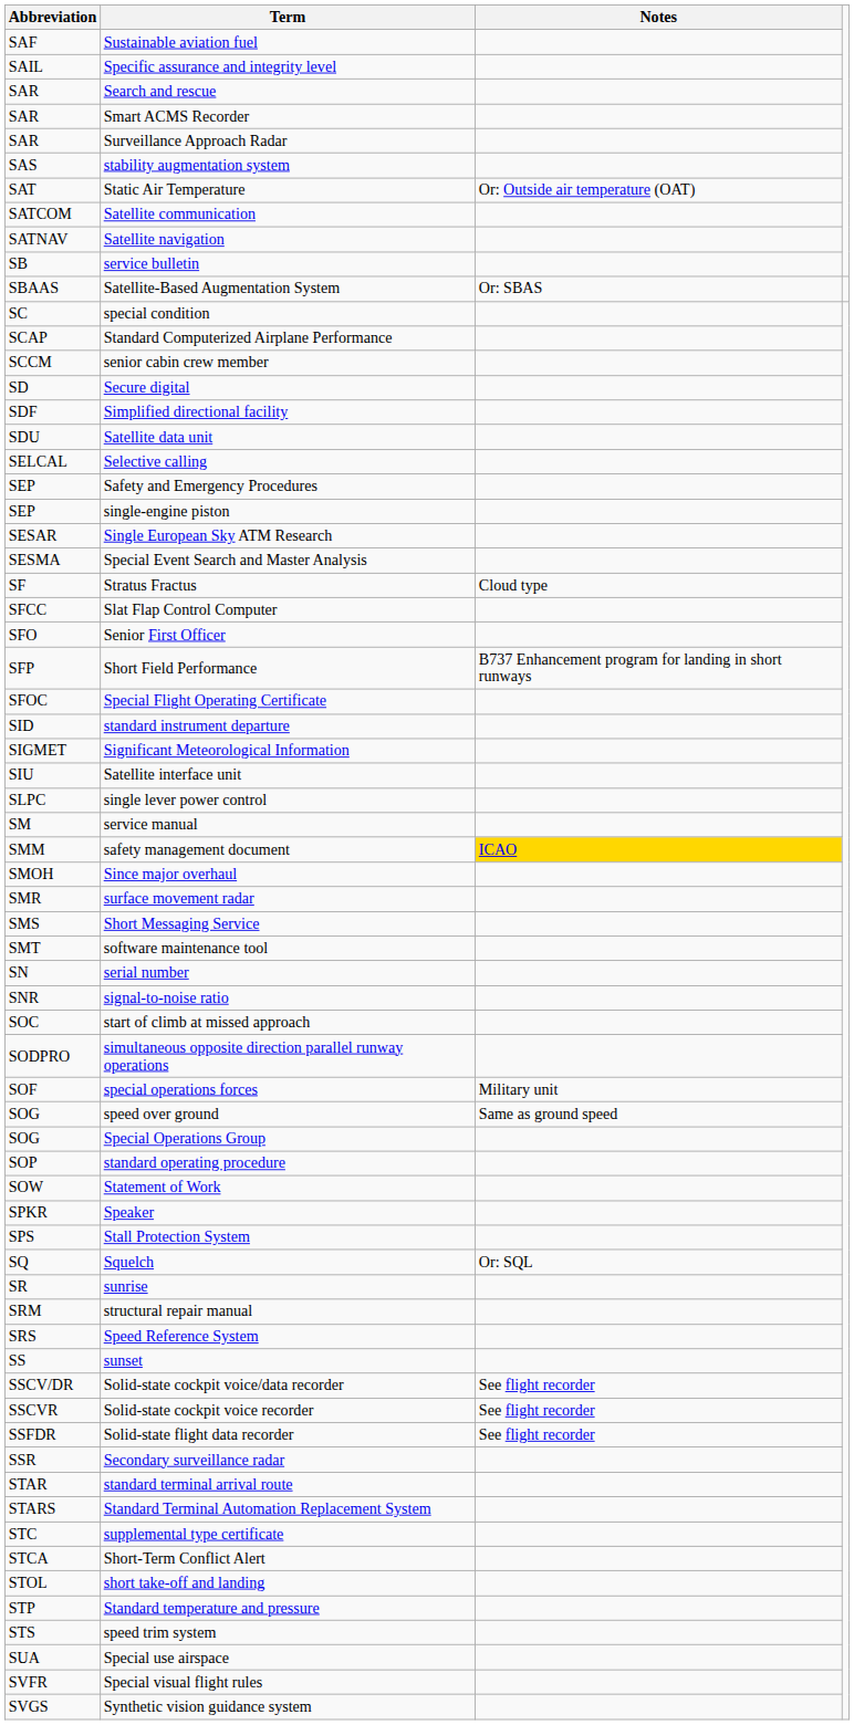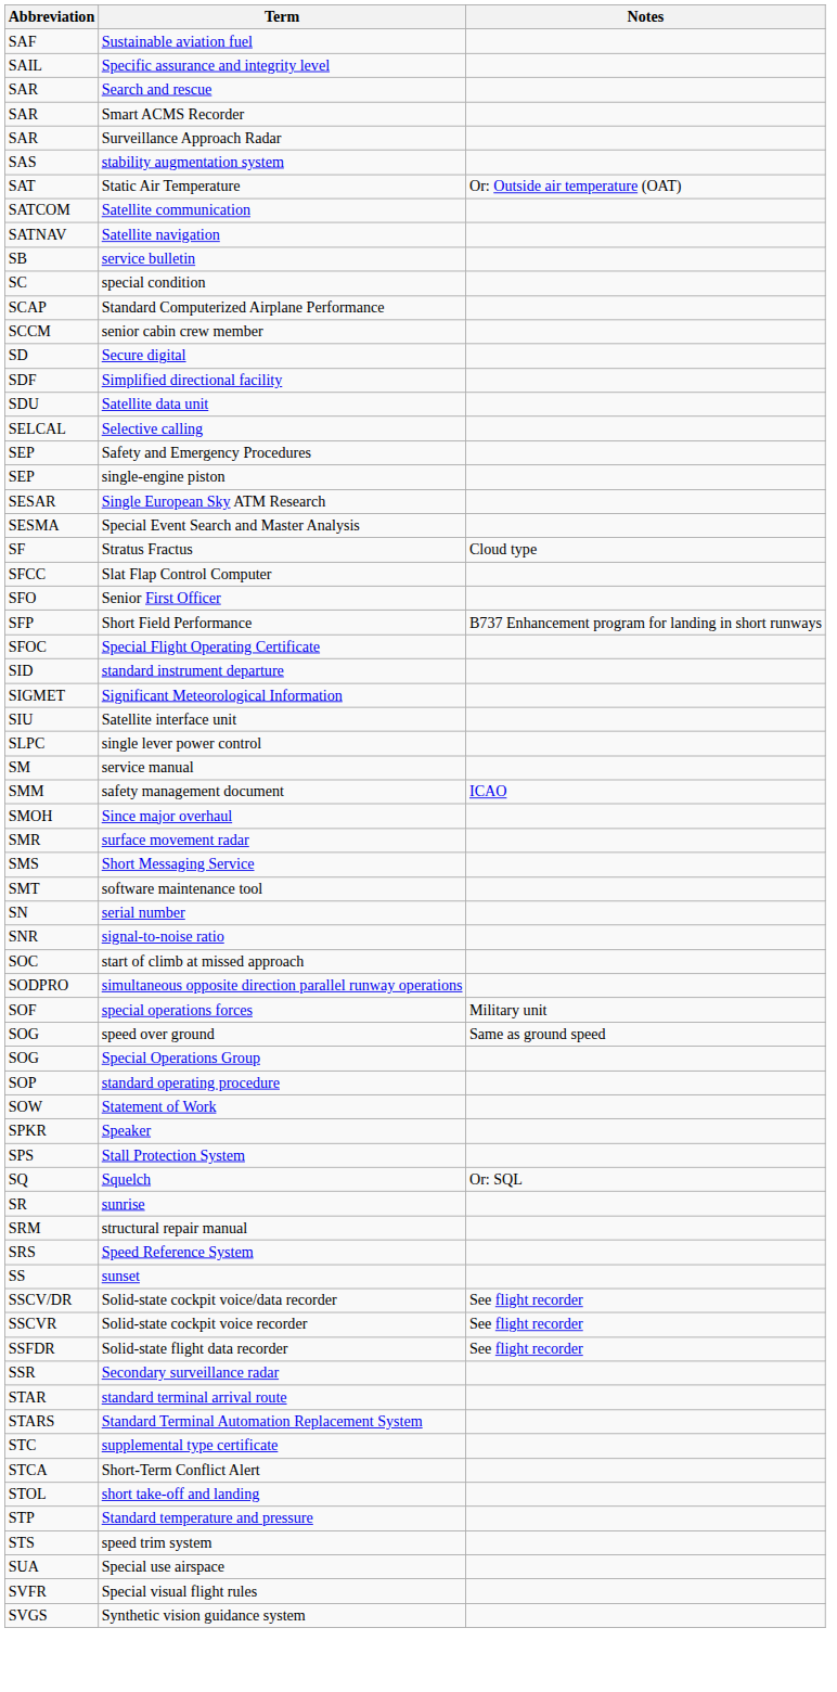- row: SBAAS | Satellite-Based Augmentation System | Or: SBAS
safety management document | Notes: gold background -> no background
